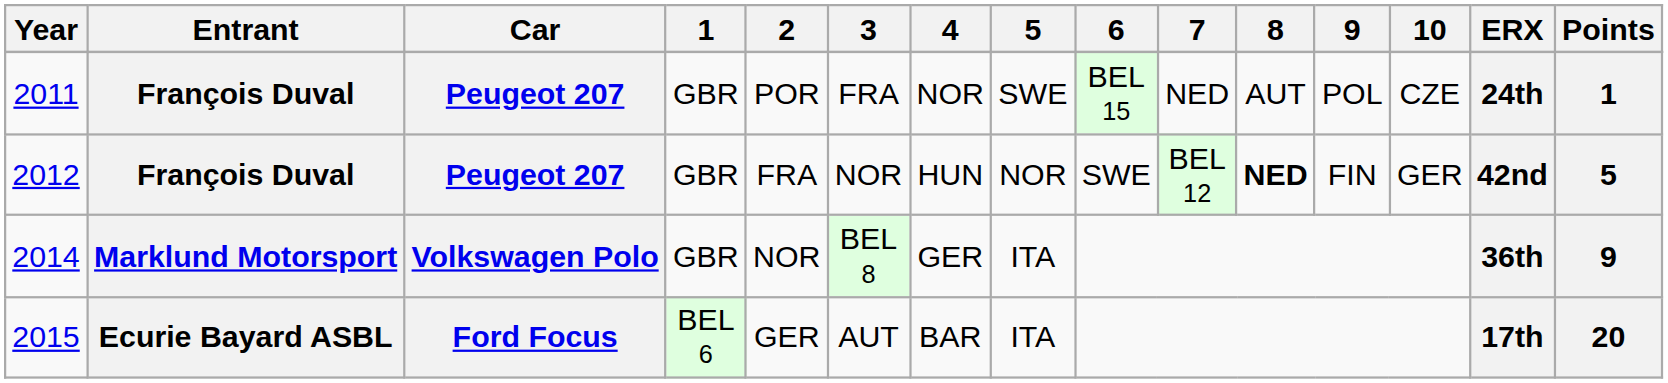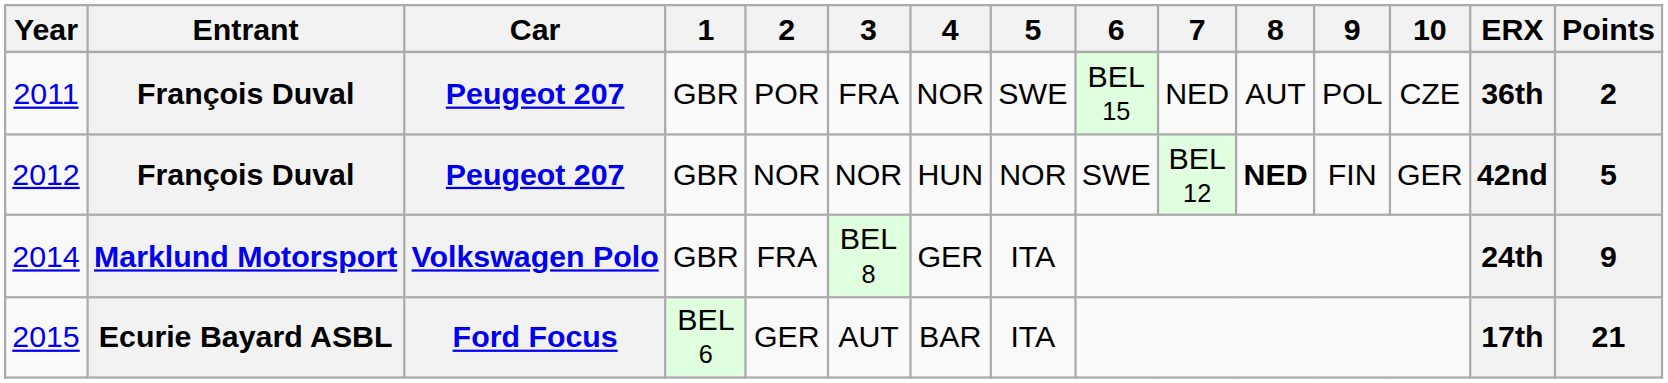2011 | ERX: 24th -> 36th
2011 | Points: 1 -> 2
2012 | 2: FRA -> NOR
2014 | 2: NOR -> FRA
2014 | ERX: 36th -> 24th
2015 | Points: 20 -> 21
